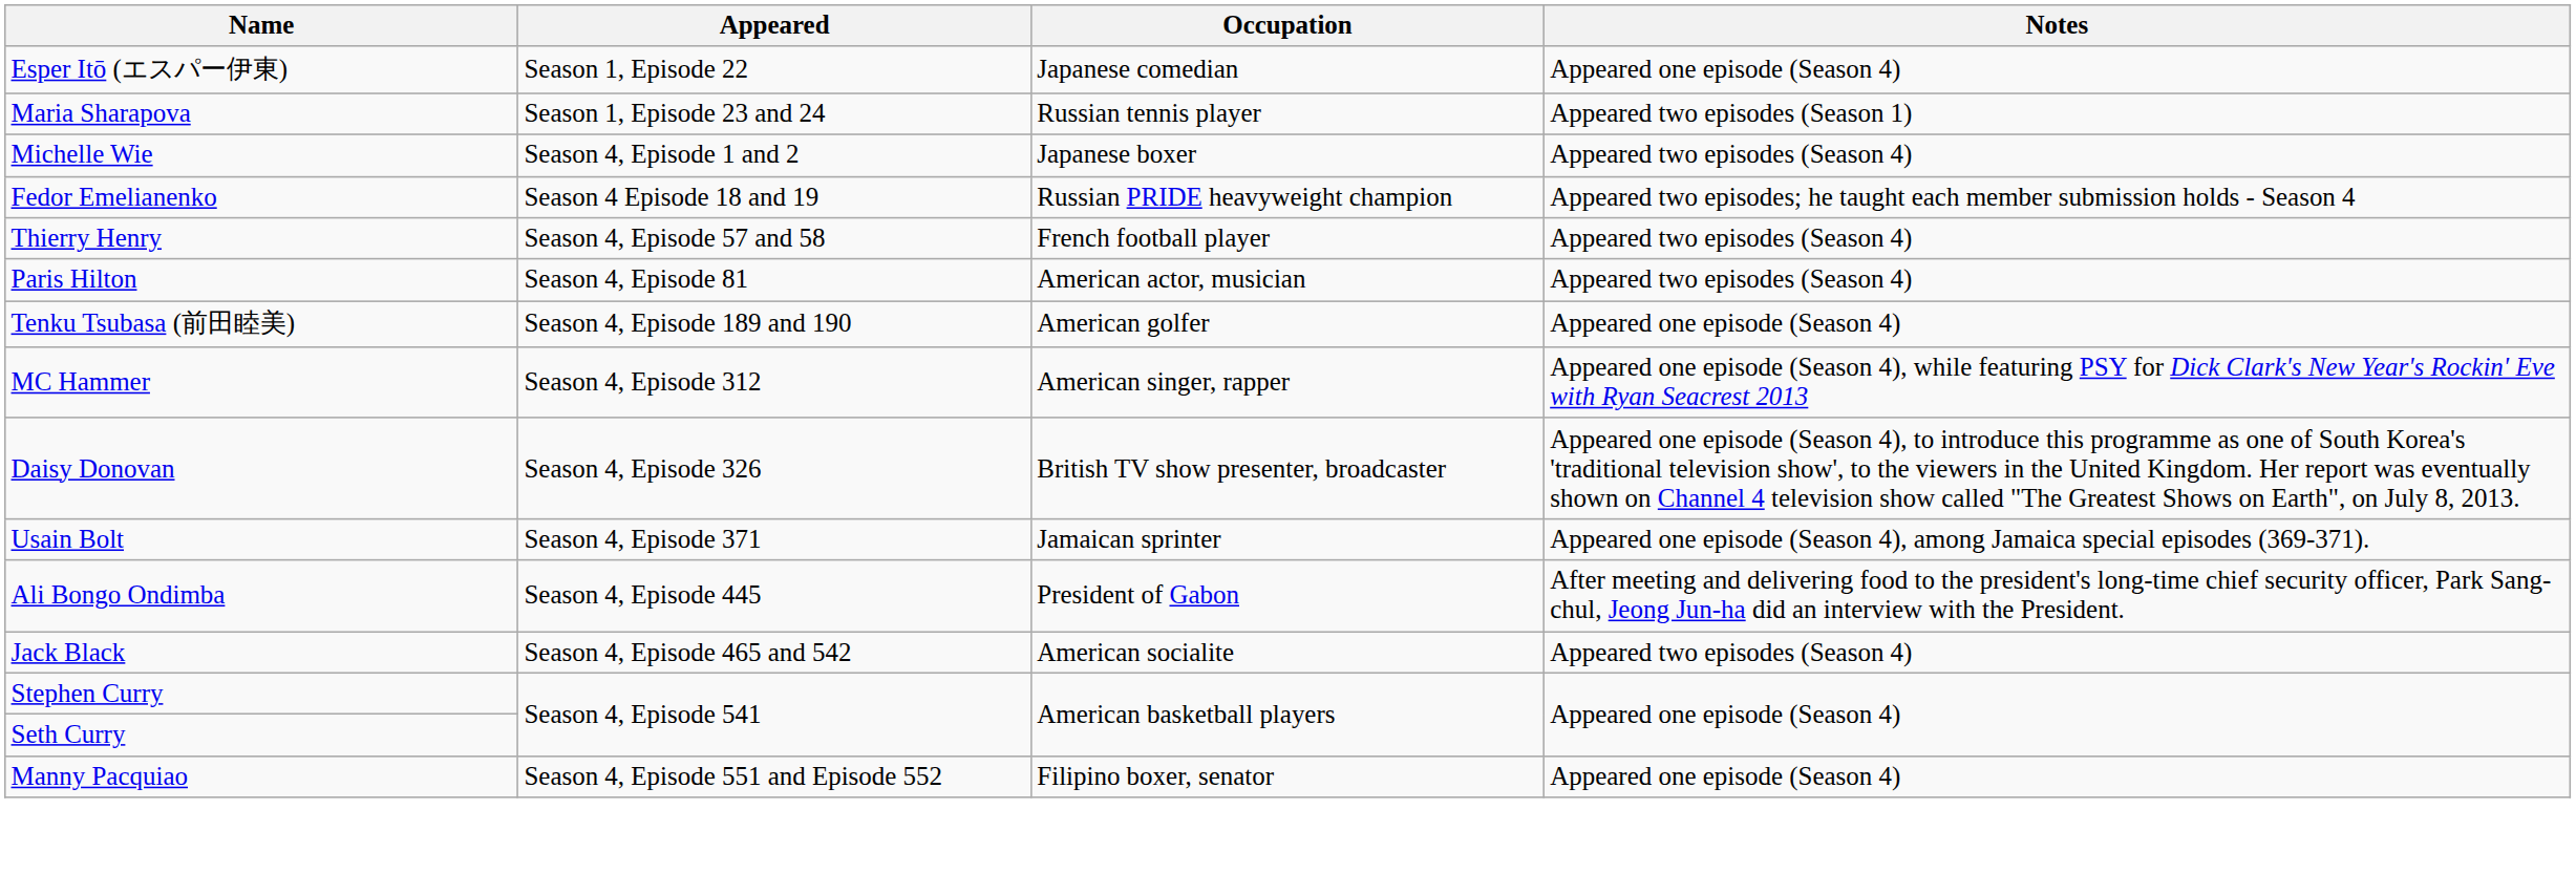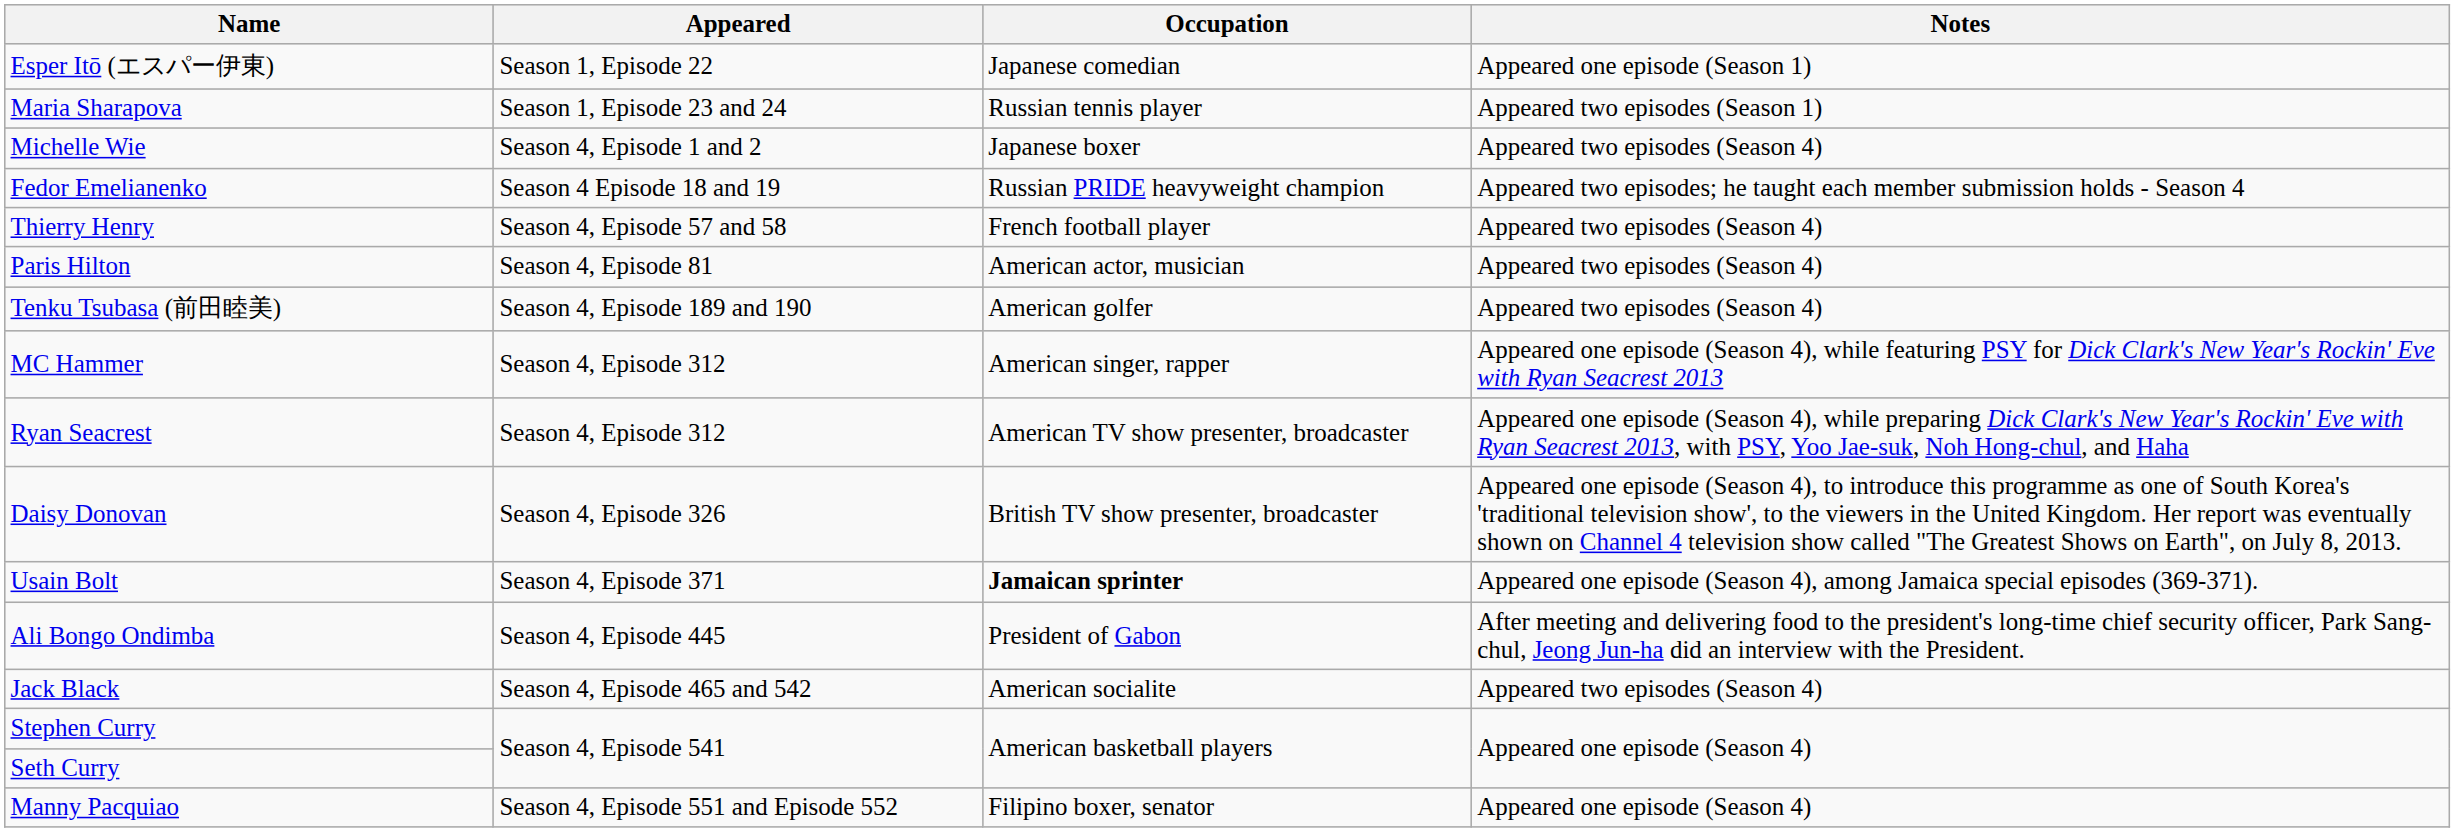Esper Itō (エスパー伊東) | Notes: Appeared one episode (Season 4) -> Appeared one episode (Season 1)
Tenku Tsubasa (前田睦美) | Notes: Appeared one episode (Season 4) -> Appeared two episodes (Season 4)
+ row: Ryan Seacrest | Season 4, Episode 312 | American TV show presenter, broadcaster | Appeared one episode (Season 4), while preparing Dick Clark's New Year's Rockin' Eve with Ryan Seacrest 2013, with PSY, Yoo Jae-suk, Noh Hong-chul, and Haha
Usain Bolt | Occupation: normal -> bold
